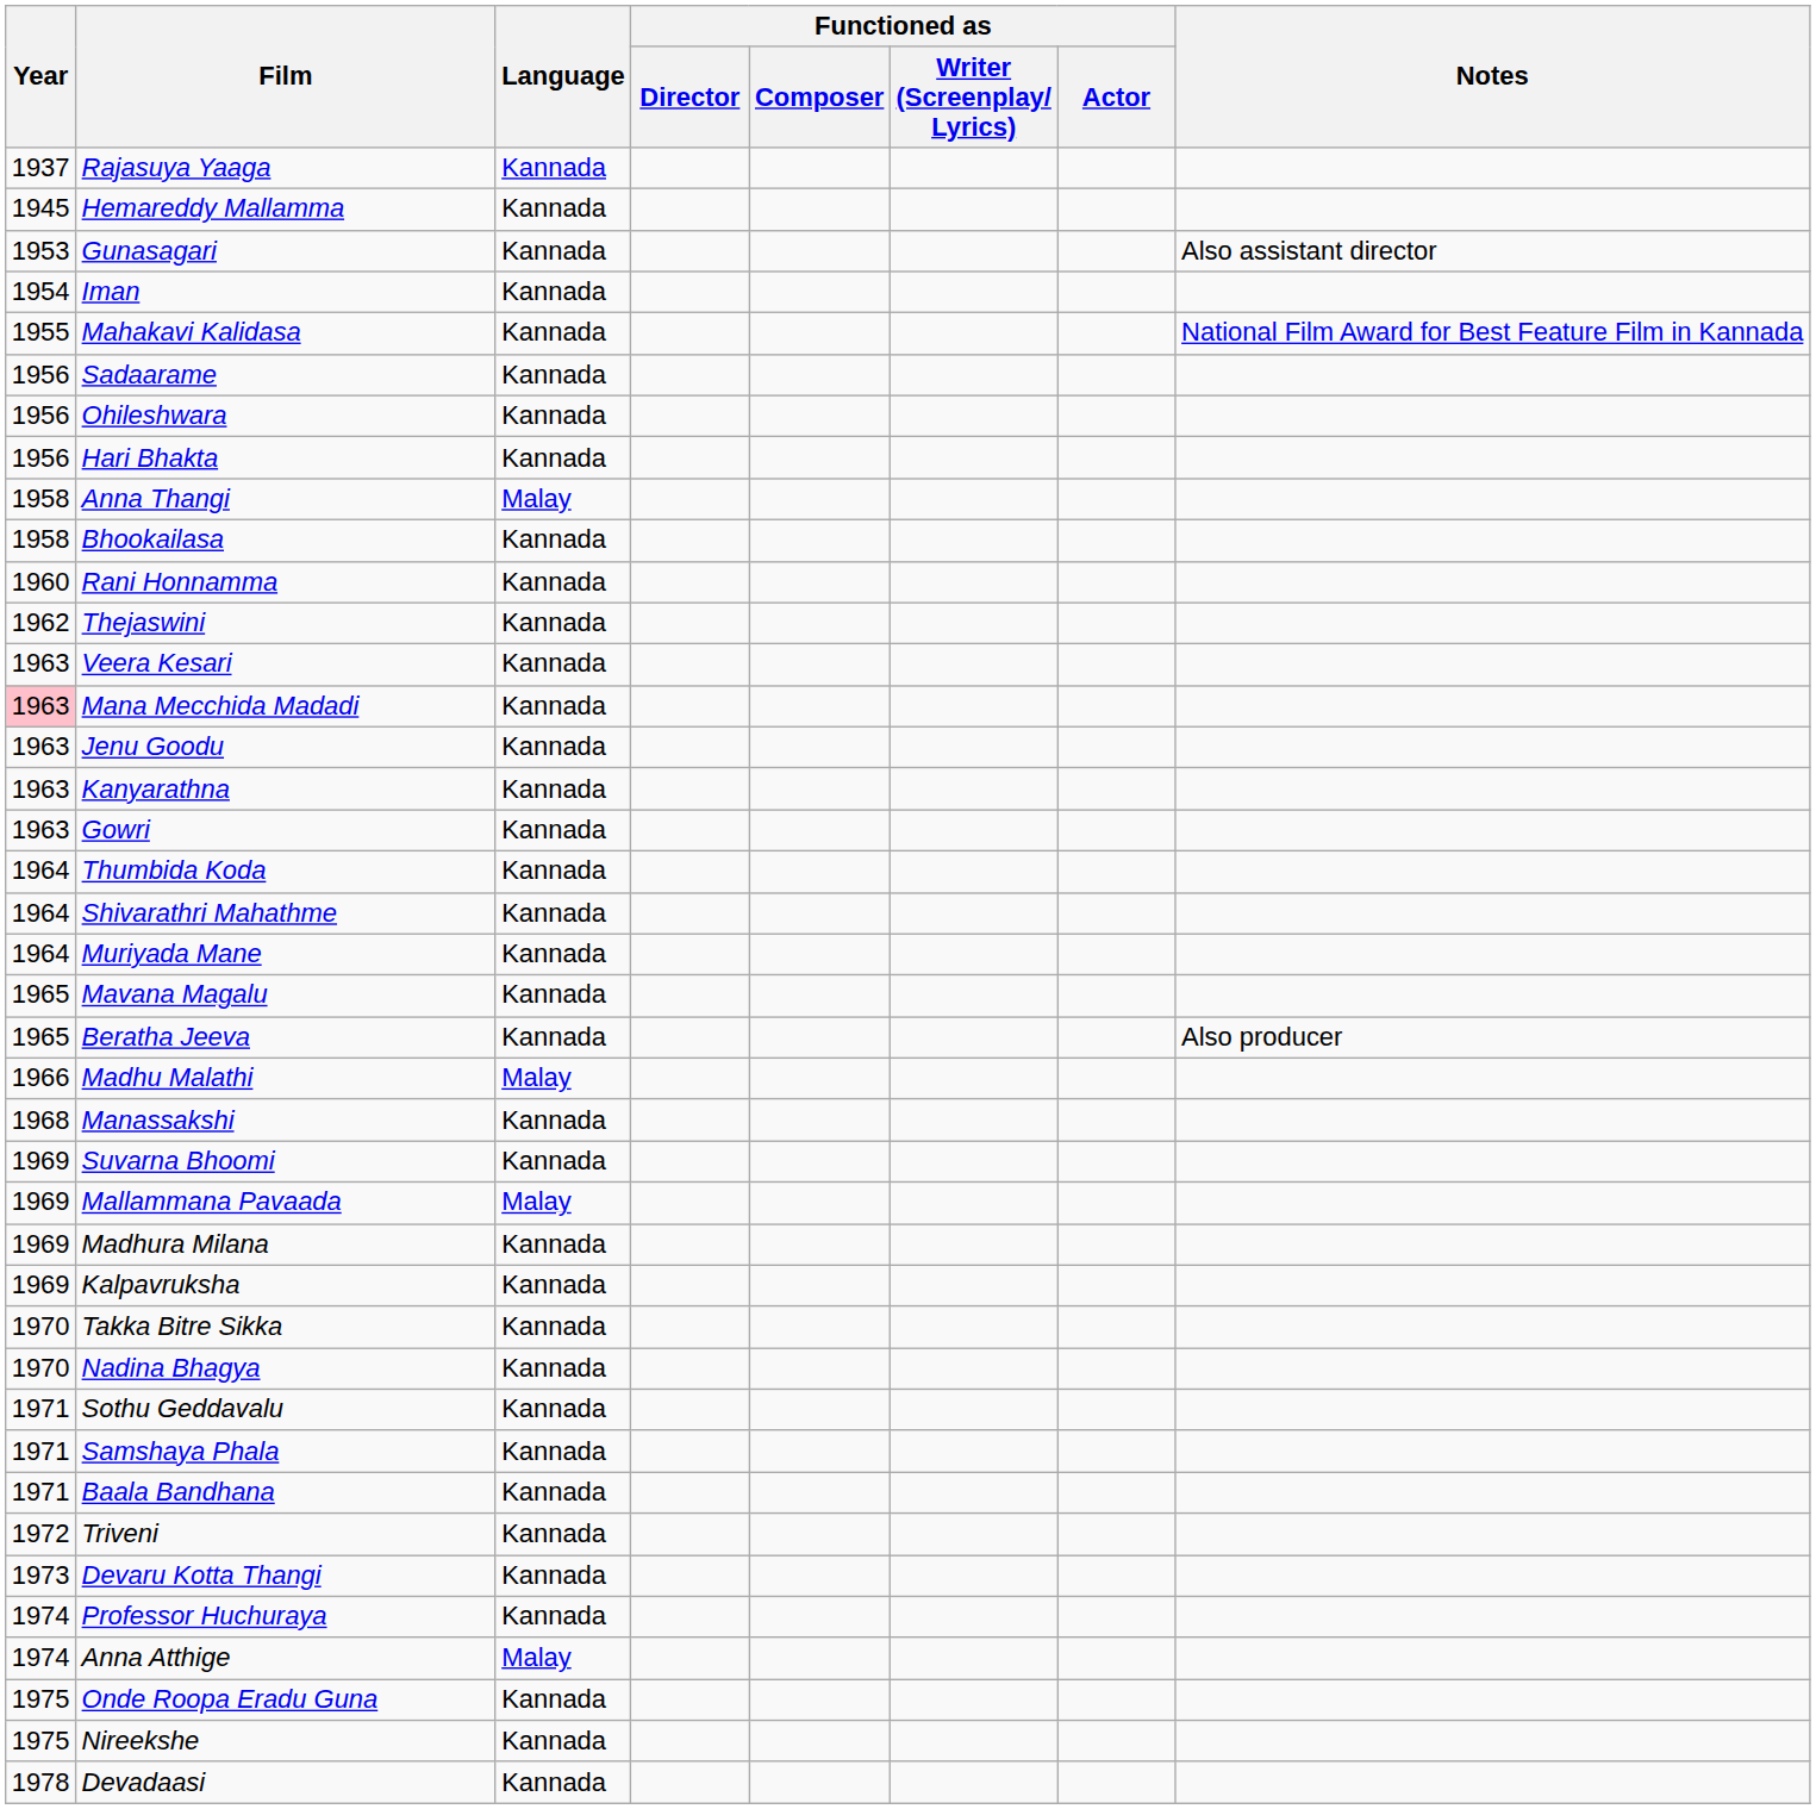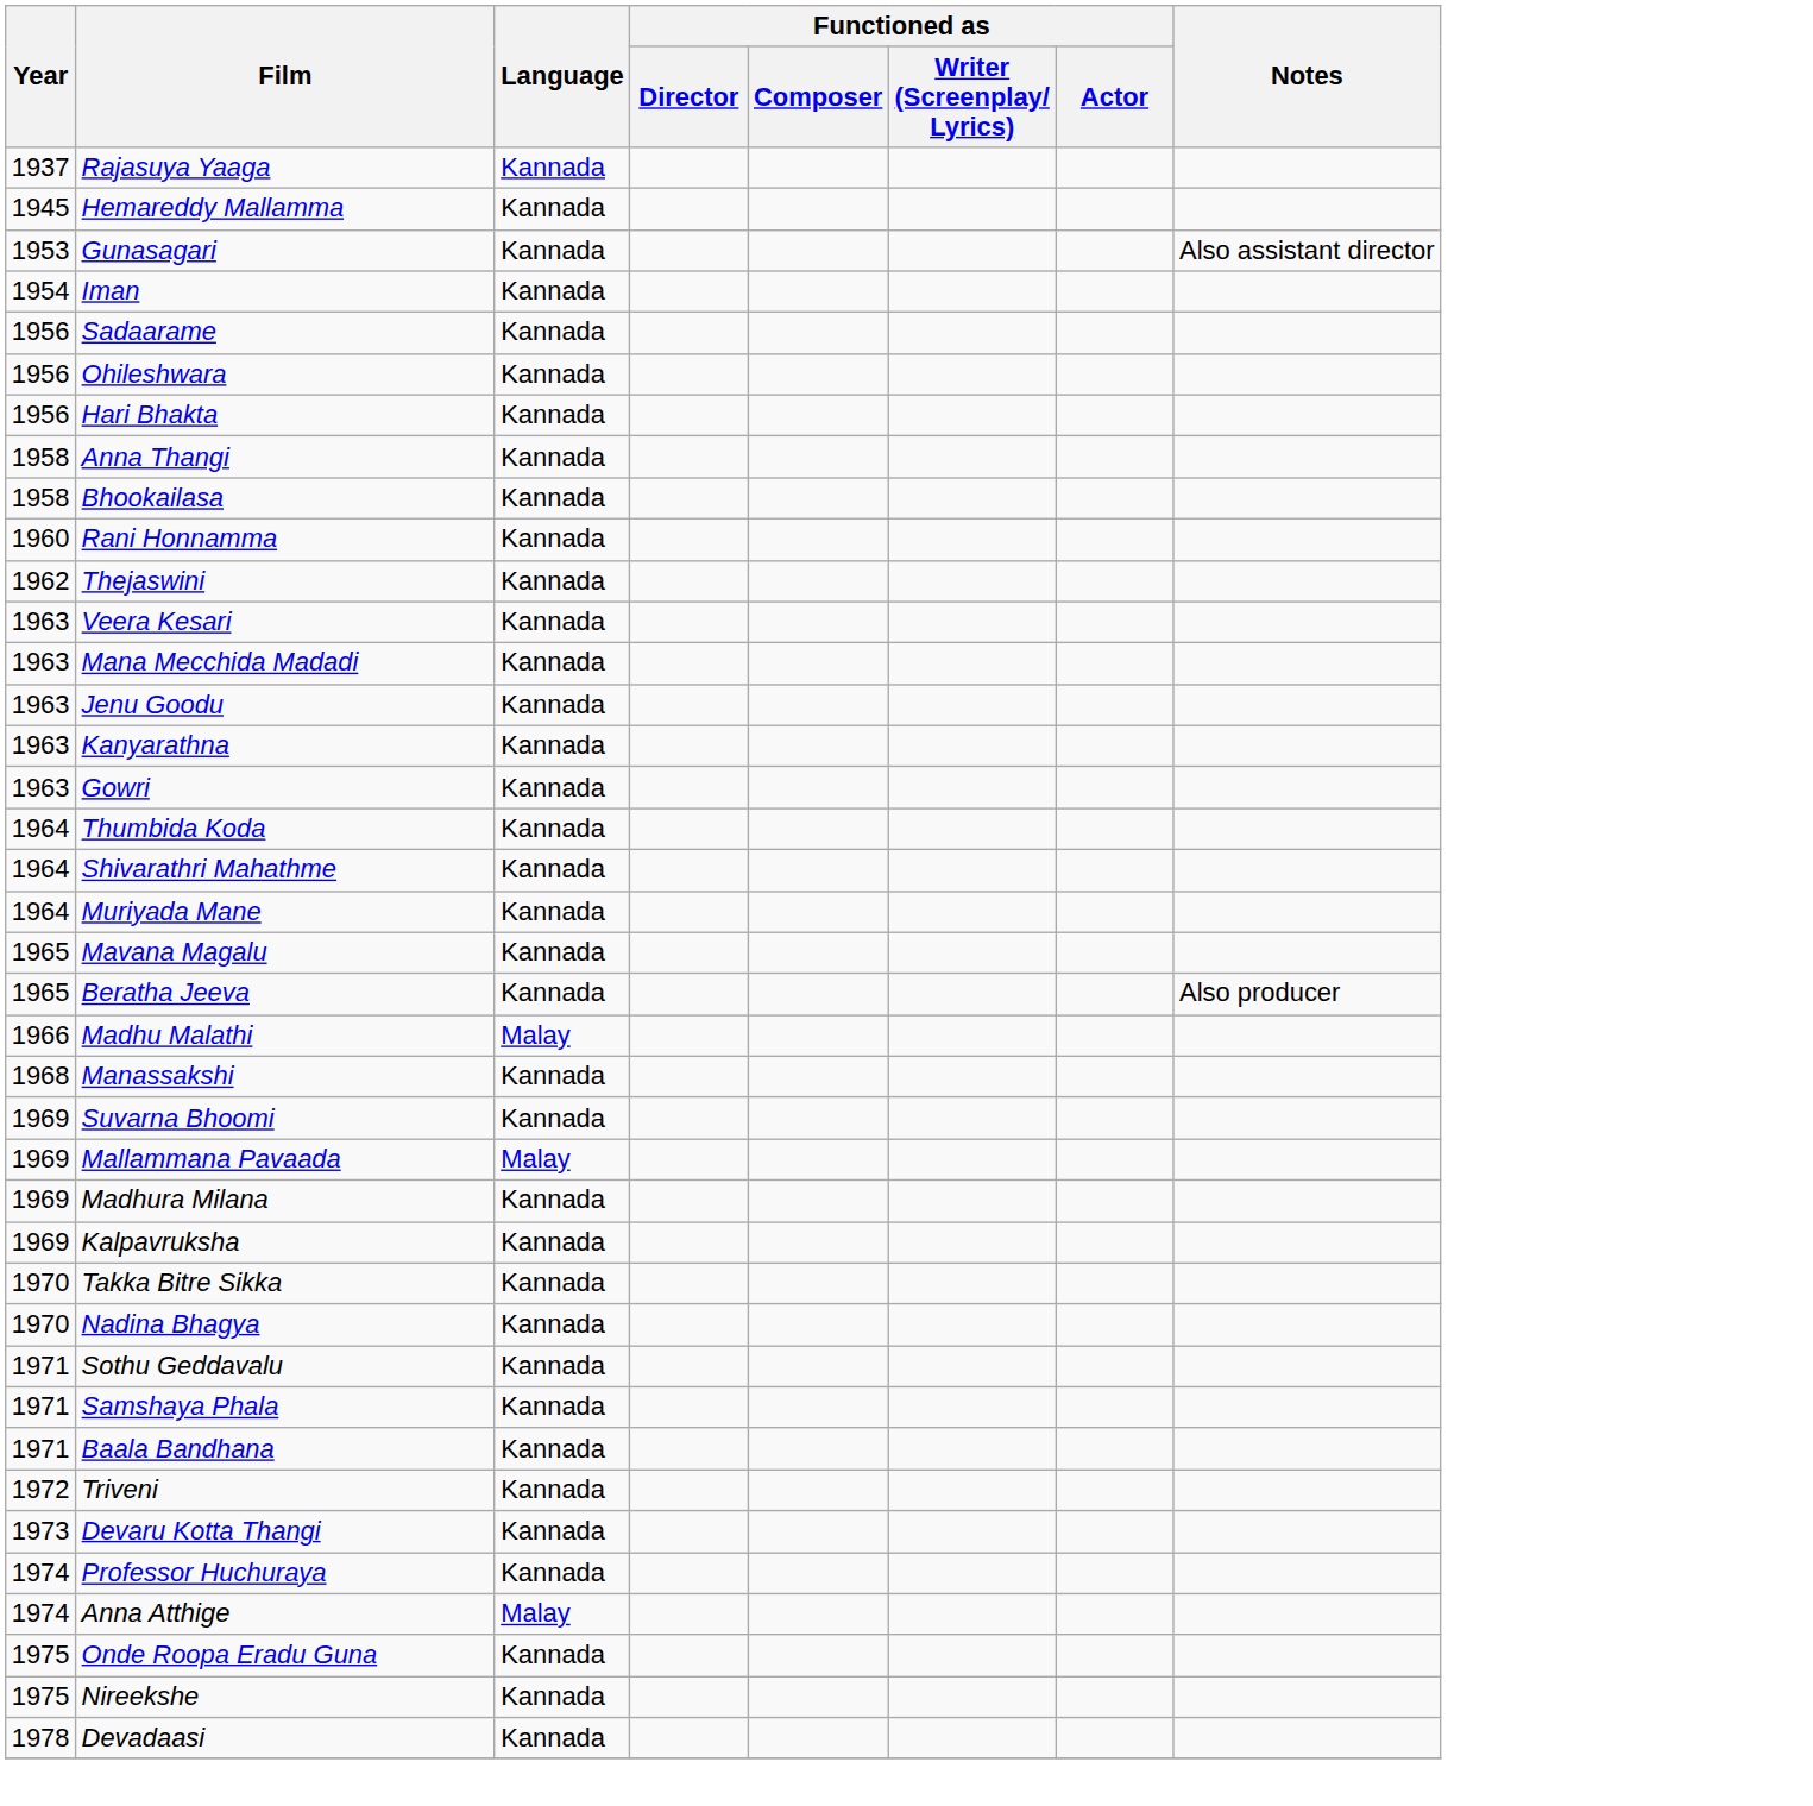- row: 1955 | Mahakavi Kalidasa | Kannada | National Film Award for Best Feature Film in Kannada
Anna Thangi | Language: Malay -> Kannada
Mana Mecchida Madadi | Year: pink background -> no background
